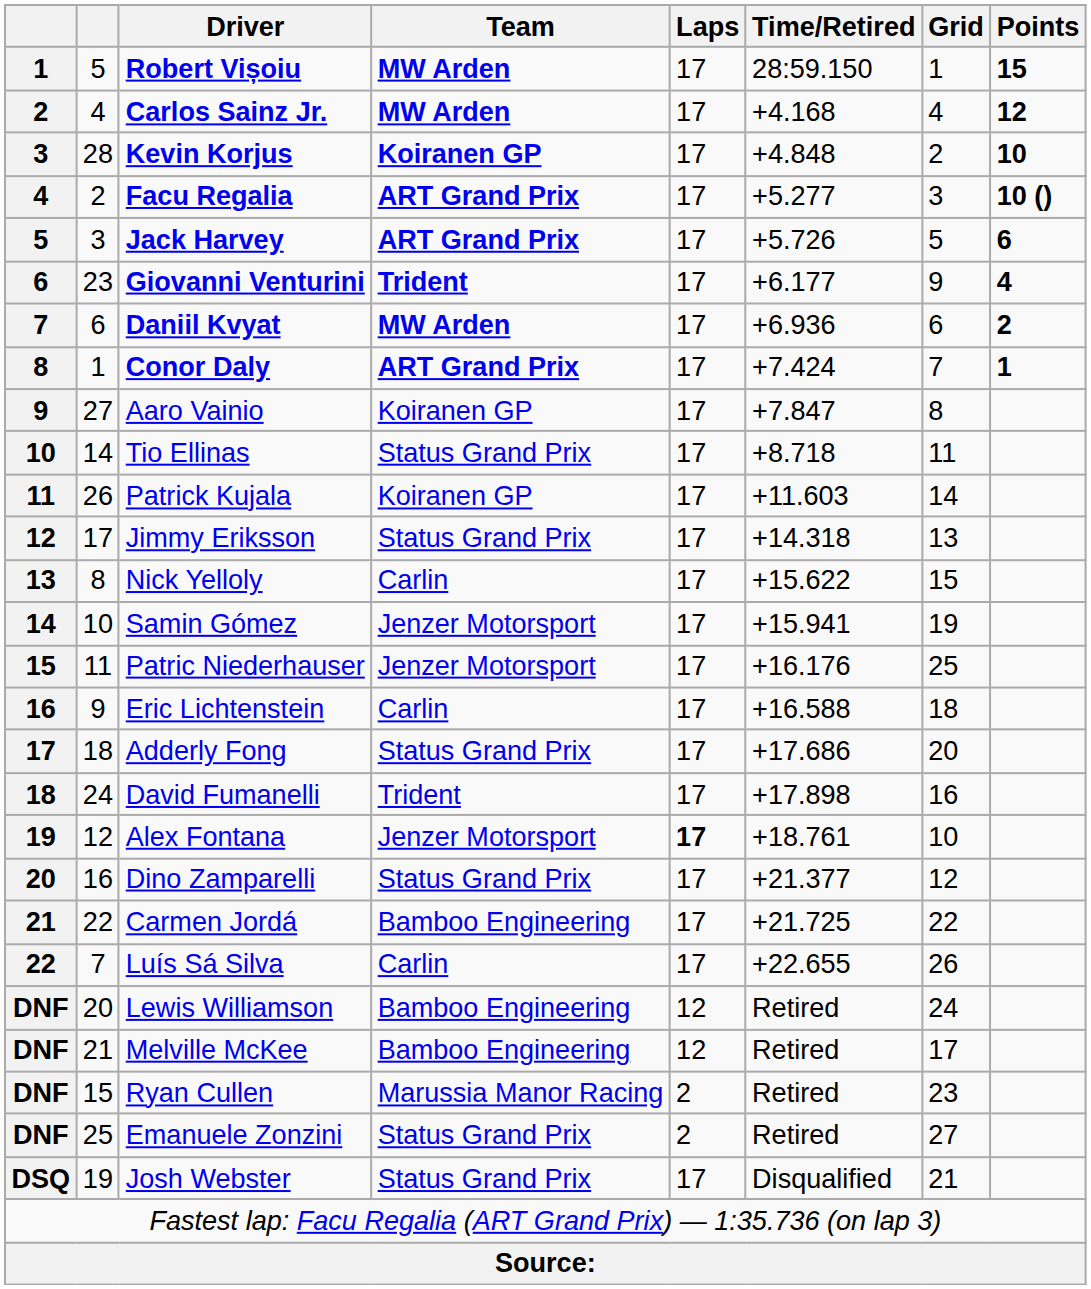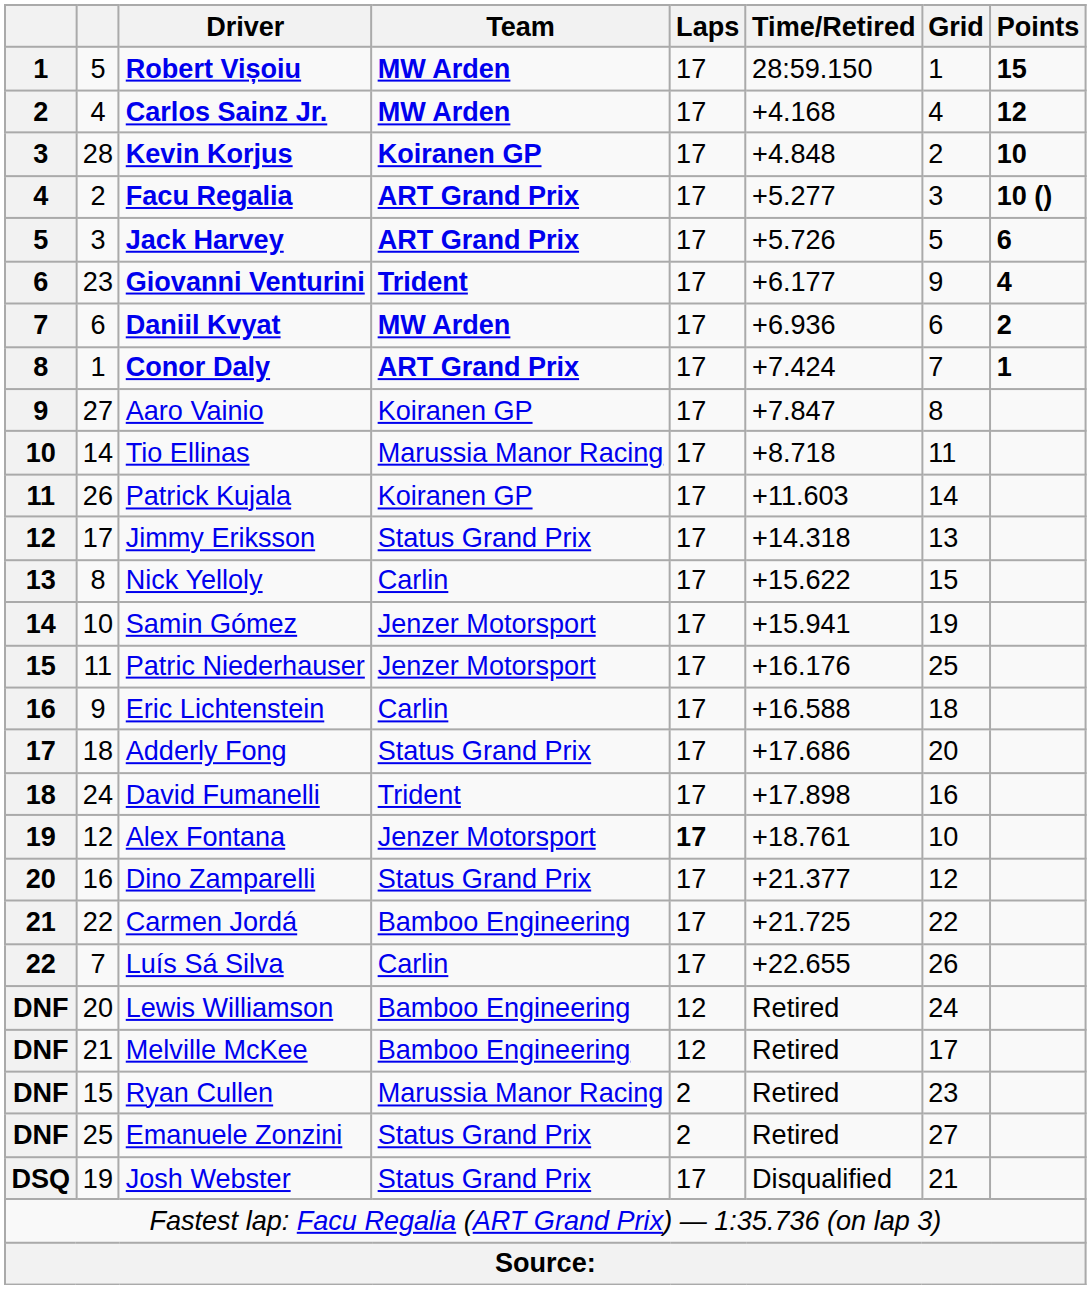Tio Ellinas | Team: Status Grand Prix -> Marussia Manor Racing
